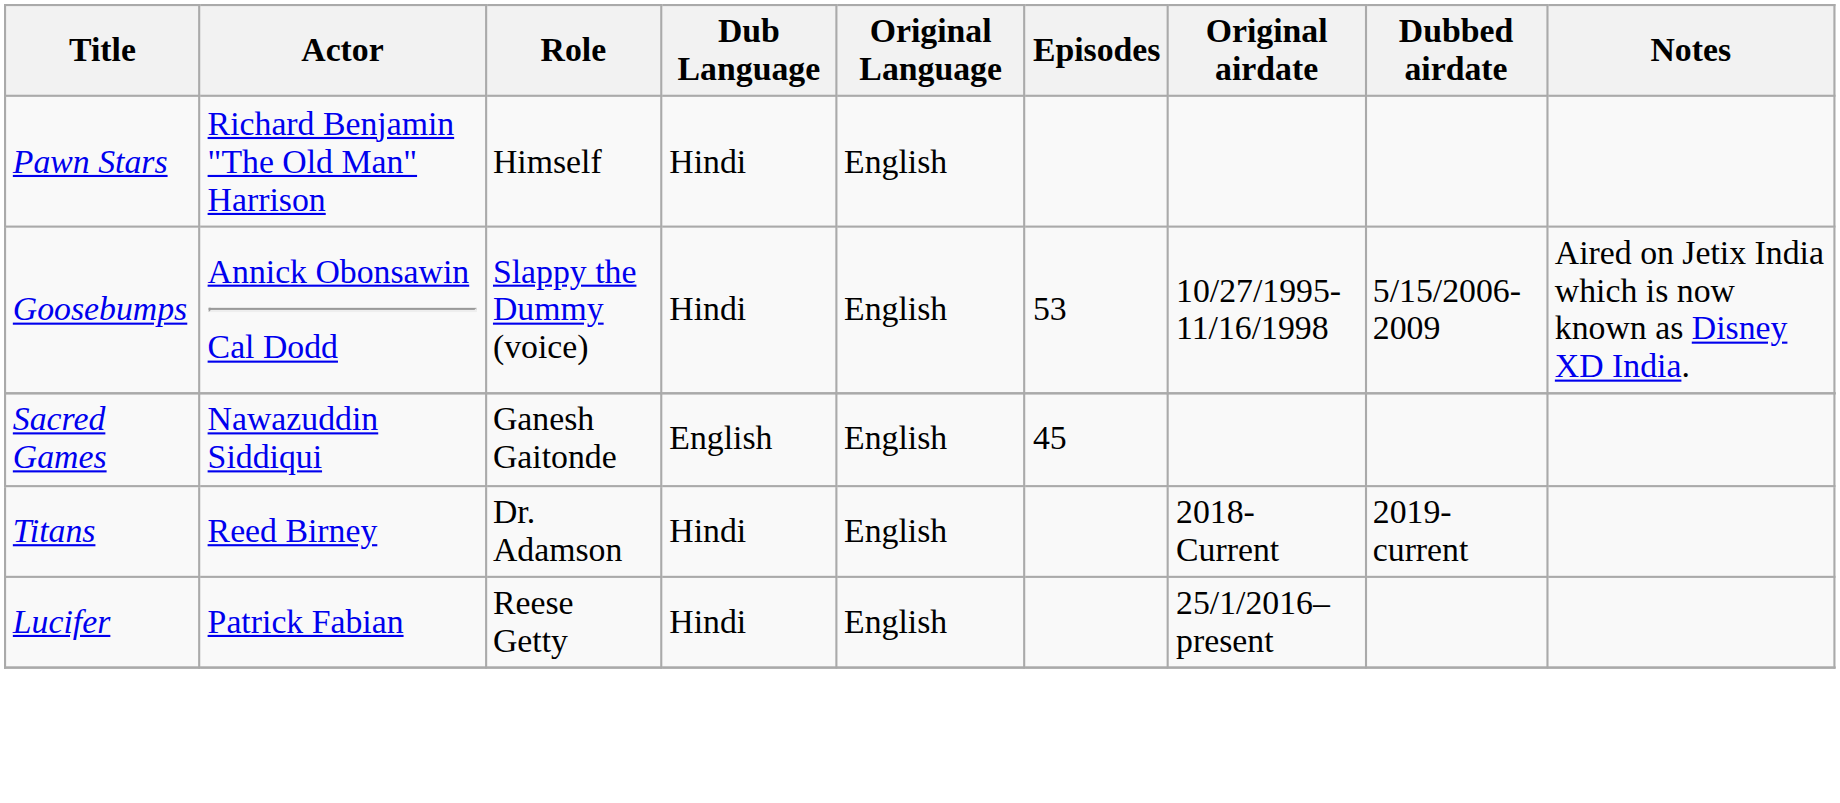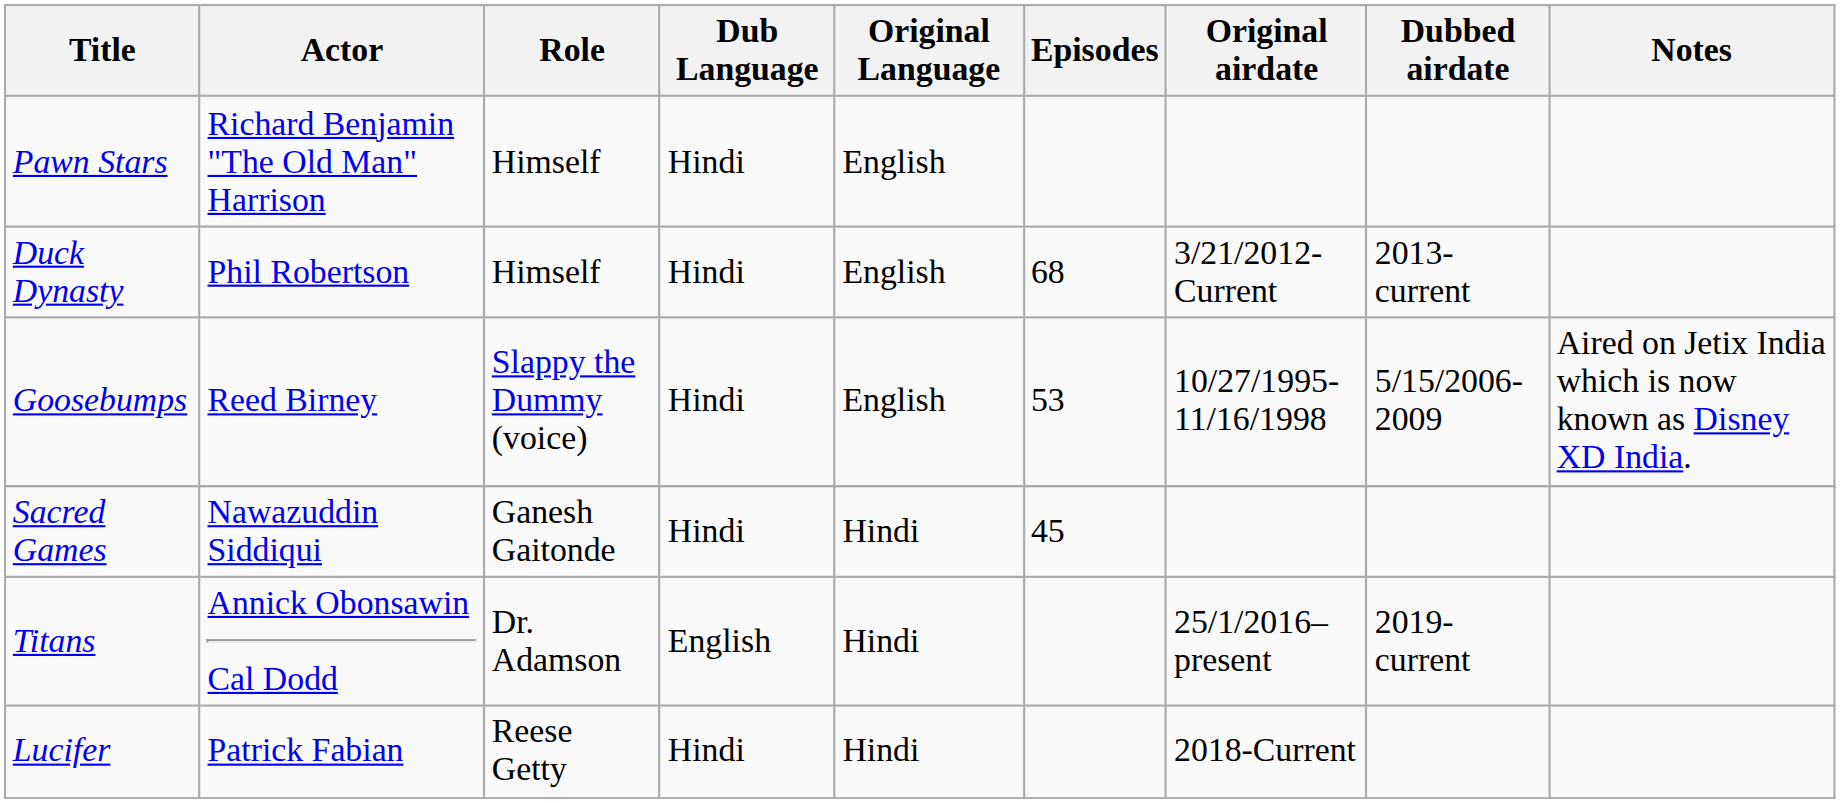+ row: Duck Dynasty | Phil Robertson | Himself | Hindi | English | 68 | 3/21/2012-Current | 2013-current
Goosebumps | Actor: Annick Obonsawin Cal Dodd -> Reed Birney
Sacred Games | Dub Language: English -> Hindi
Sacred Games | Original Language: English -> Hindi
Titans | Actor: Reed Birney -> Annick Obonsawin Cal Dodd
Titans | Dub Language: Hindi -> English
Titans | Original Language: English -> Hindi
Titans | Original airdate: 2018-Current -> 25/1/2016– present
Lucifer | Original Language: English -> Hindi
Lucifer | Original airdate: 25/1/2016– present -> 2018-Current
